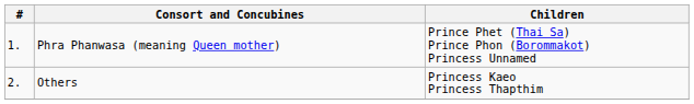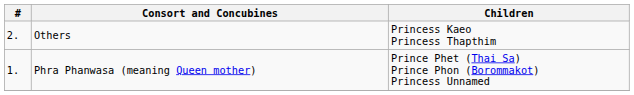rows swapped: Phra Phanwasa (meaning Queen mother) <-> Others
